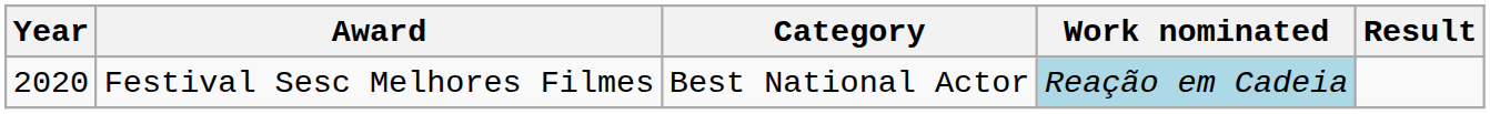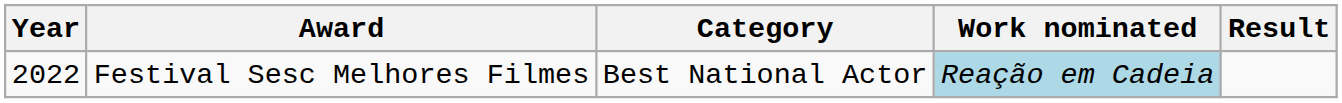Festival Sesc Melhores Filmes | Year: 2020 -> 2022
